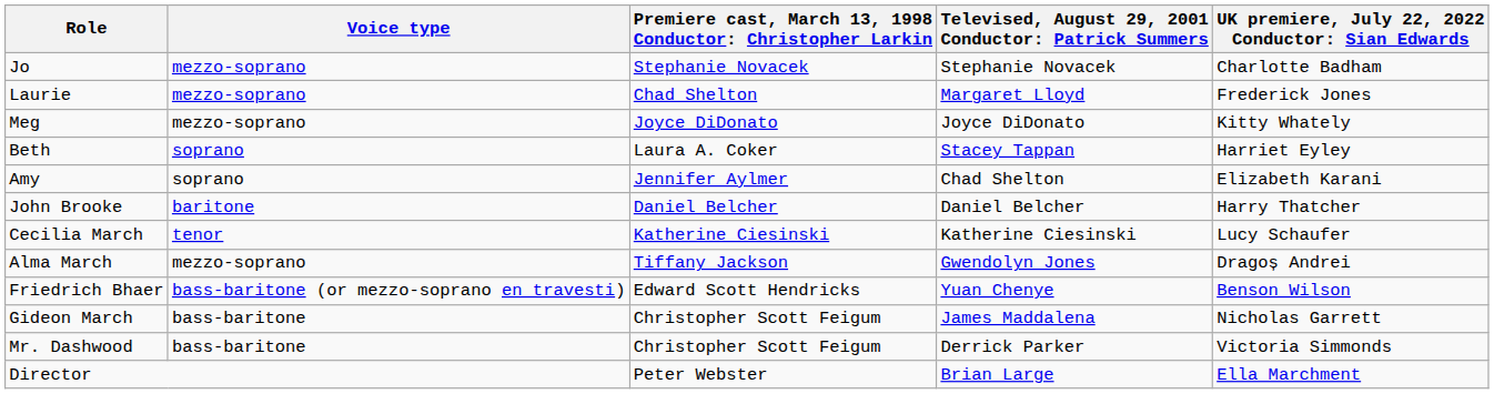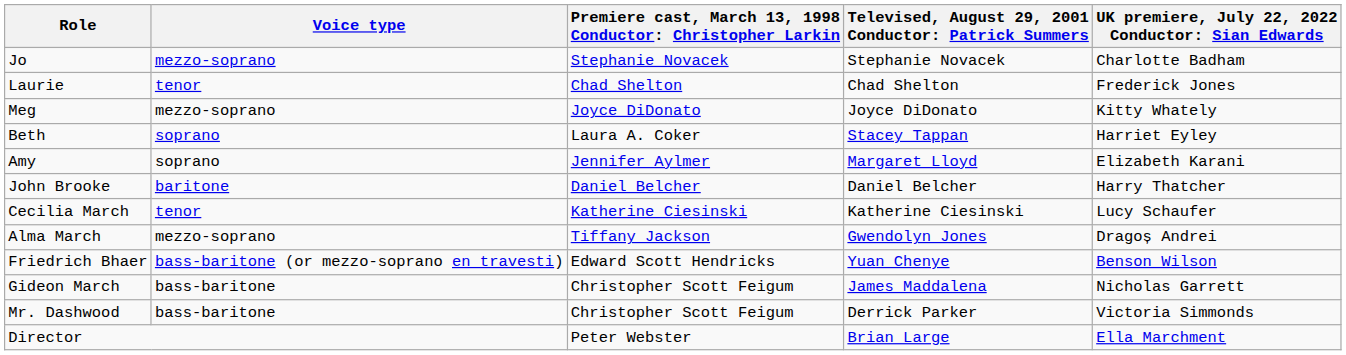Laurie | Voice type: mezzo-soprano -> tenor
Laurie | column 4: Margaret Lloyd -> Chad Shelton
Amy | column 4: Chad Shelton -> Margaret Lloyd
